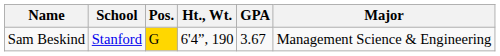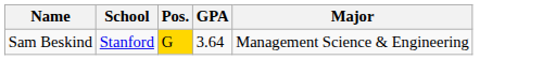- column: Ht., Wt. | 6'4”, 190
Sam Beskind | GPA: 3.67 -> 3.64
